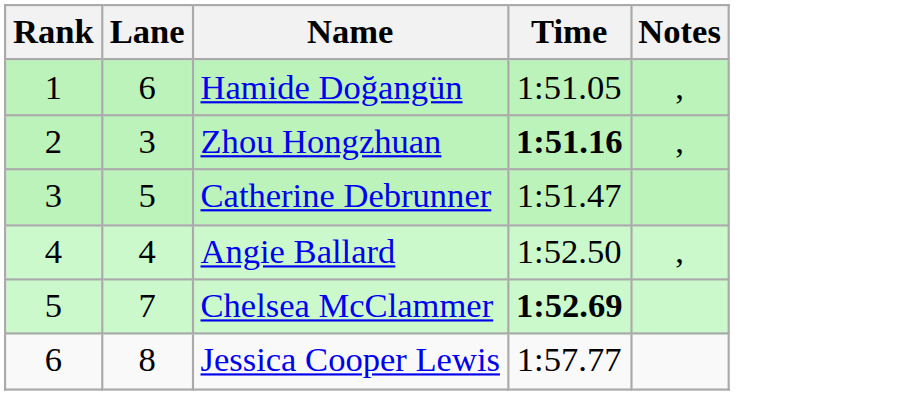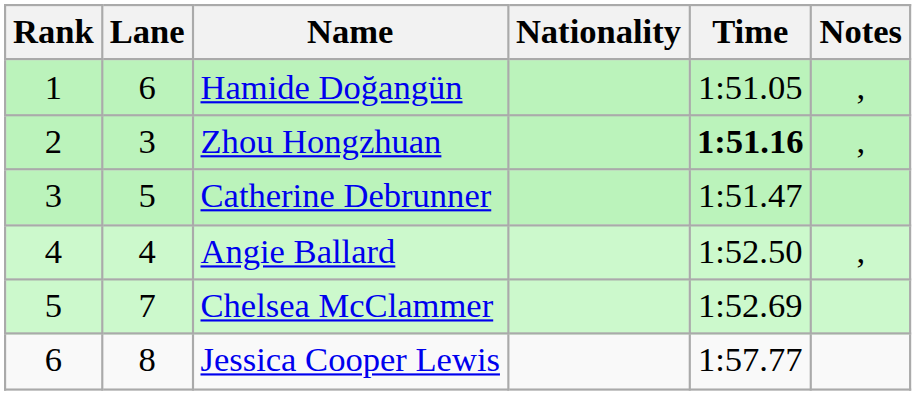+ column: Nationality
Chelsea McClammer | Time: bold -> normal
